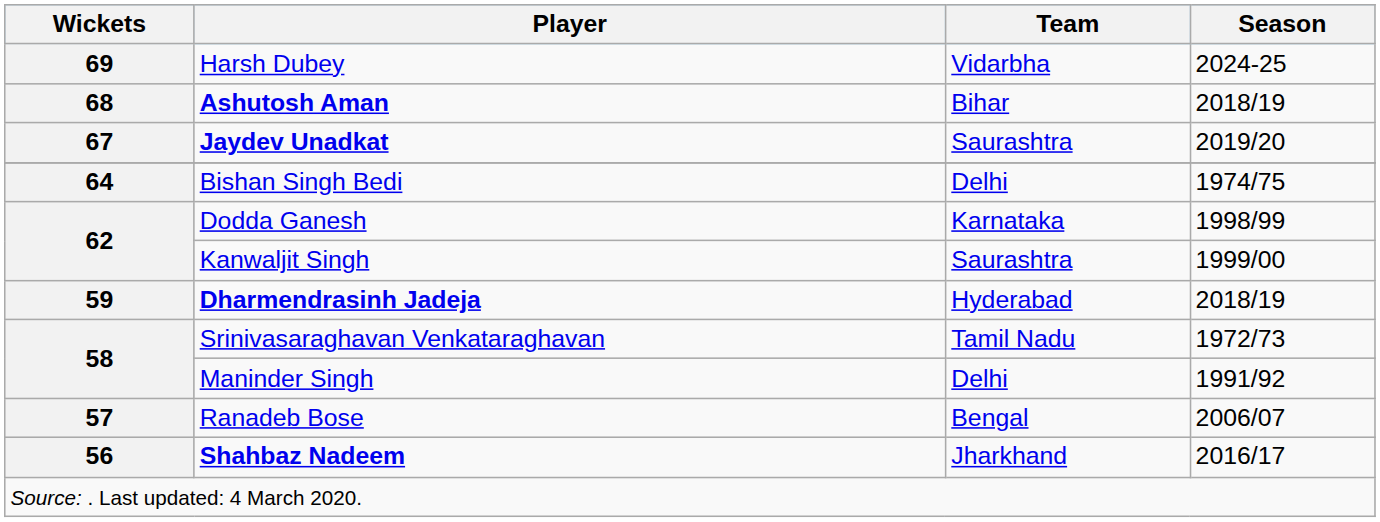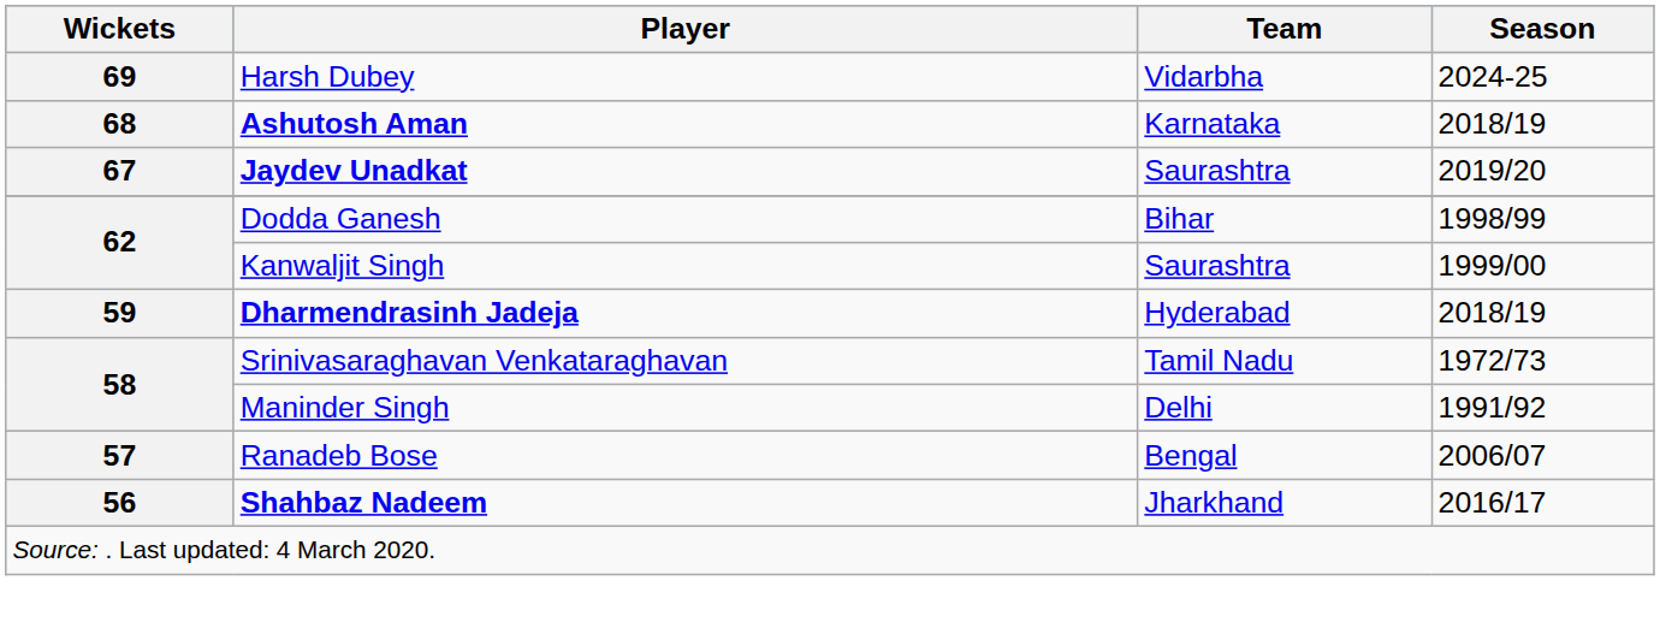Ashutosh Aman | Team: Bihar -> Karnataka
- row: 64 | Bishan Singh Bedi | Delhi | 1974/75
Dodda Ganesh | Team: Karnataka -> Bihar
